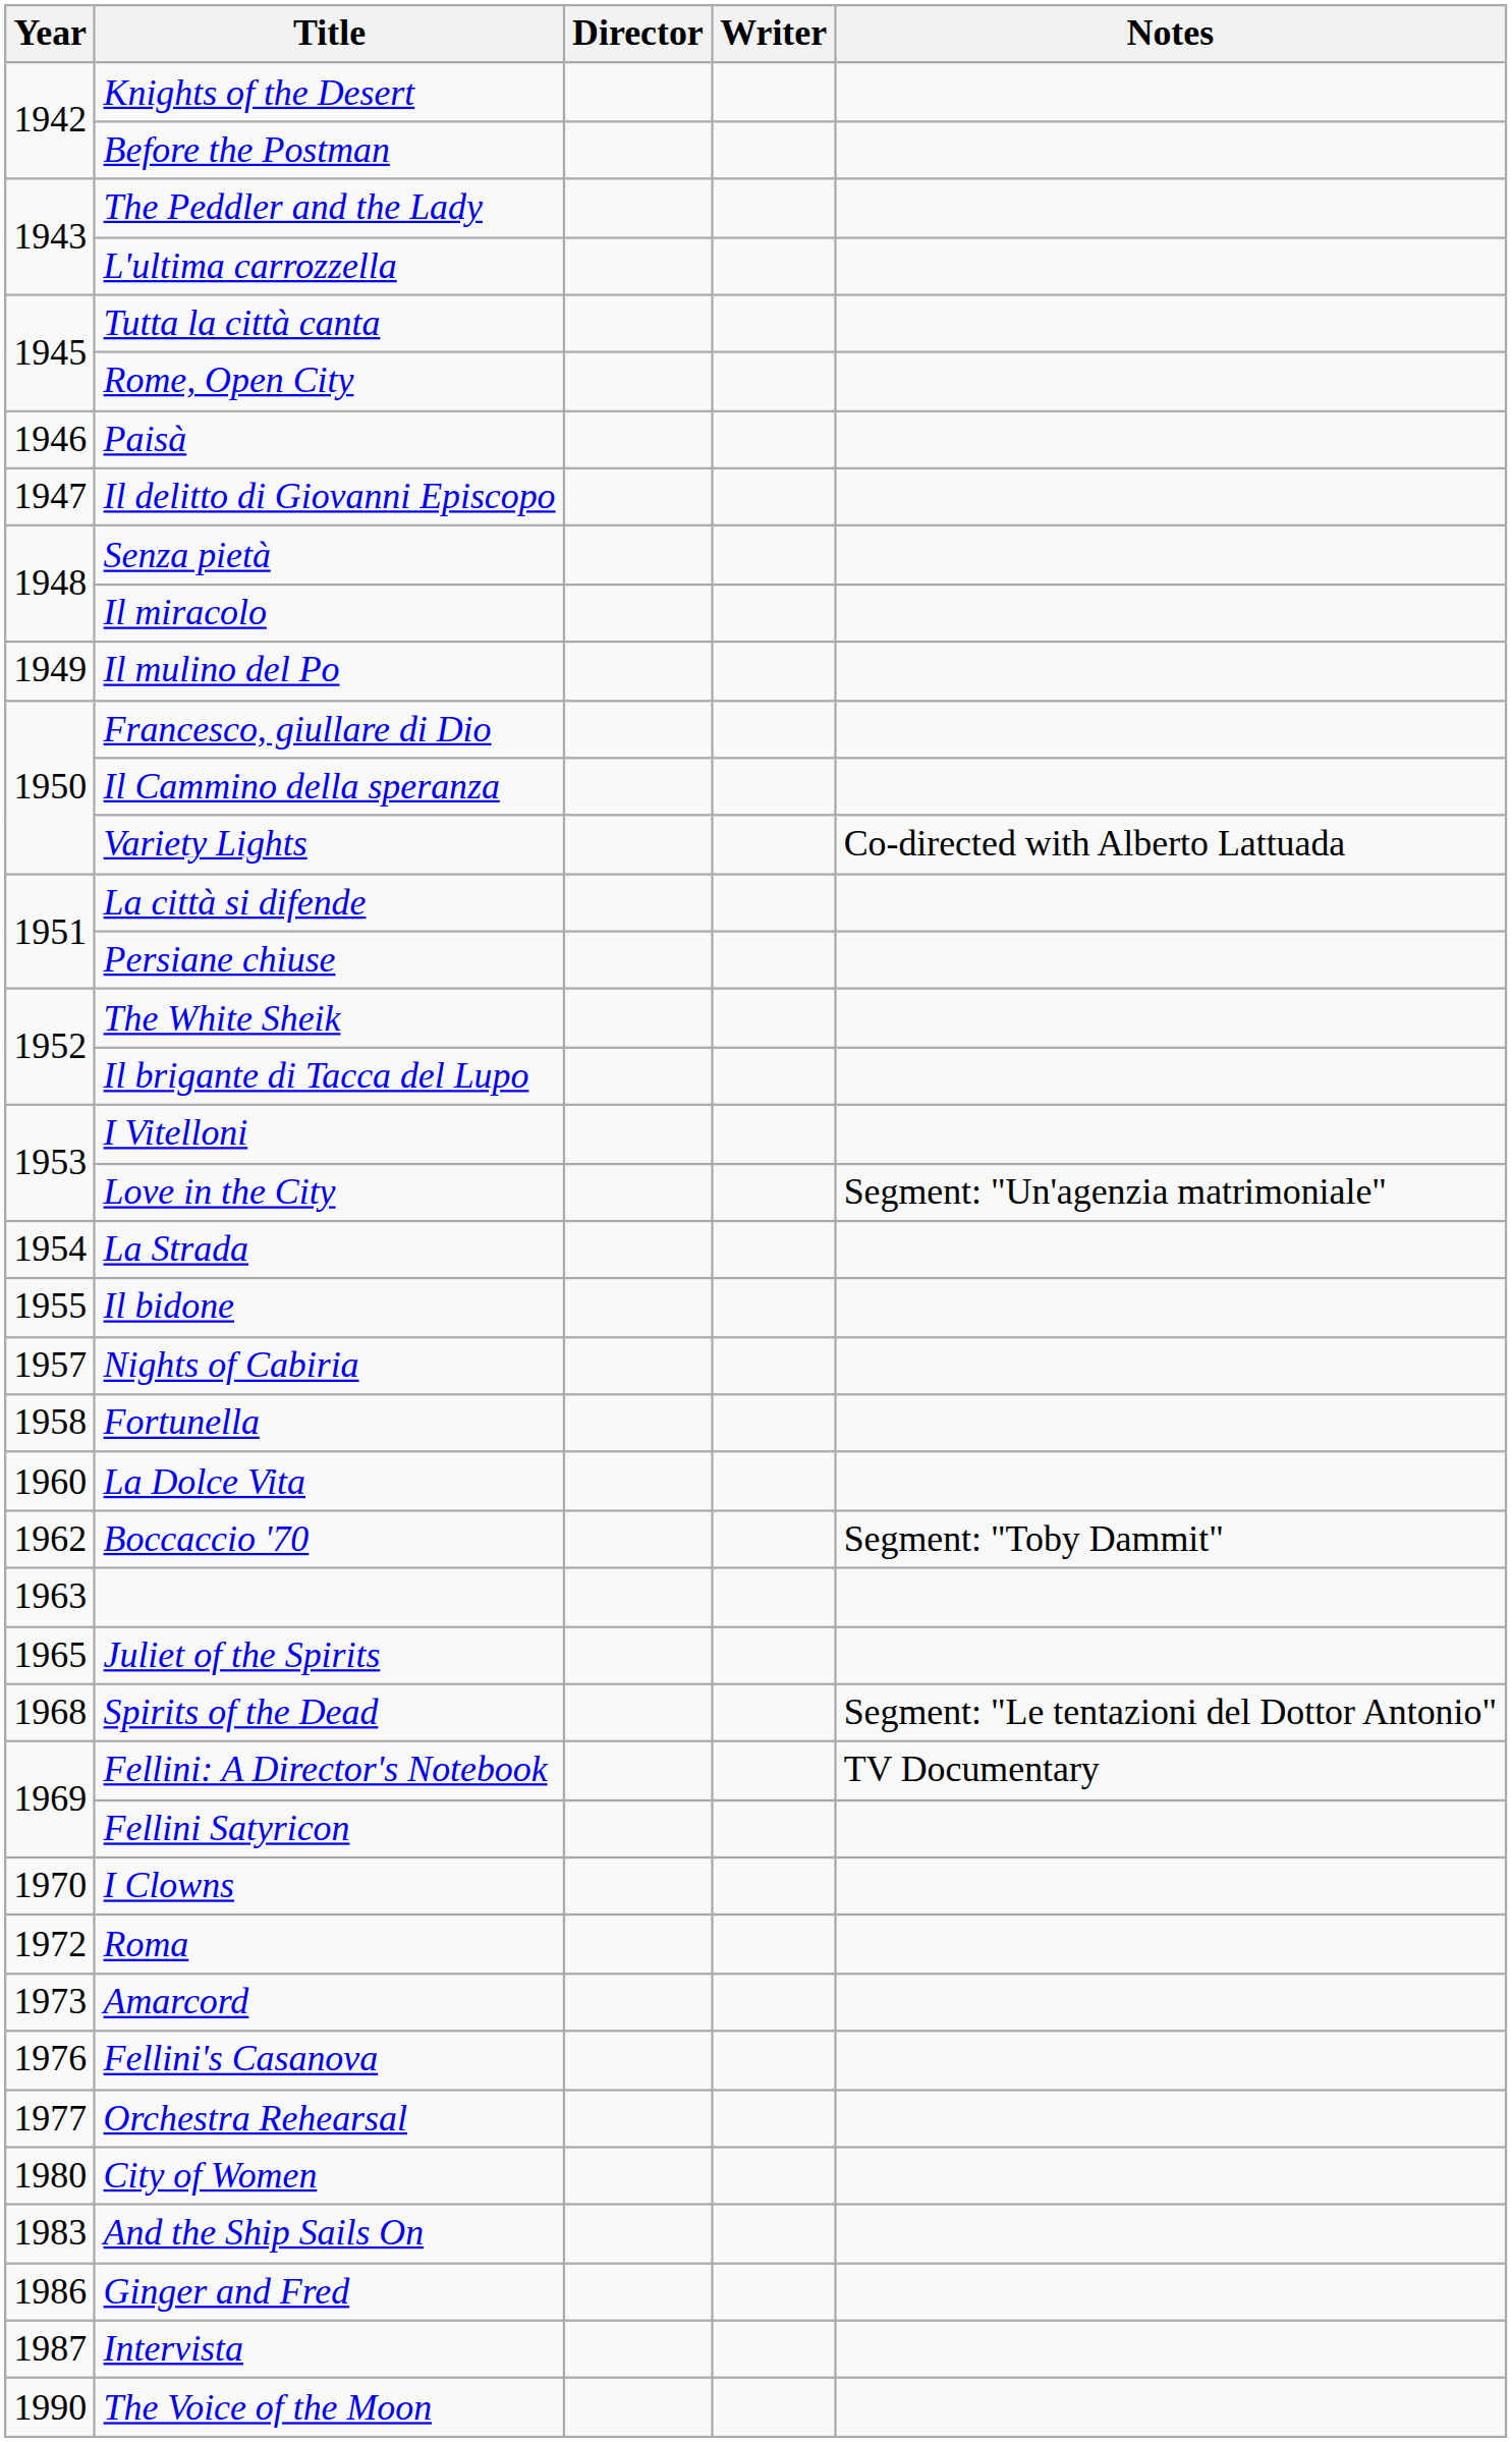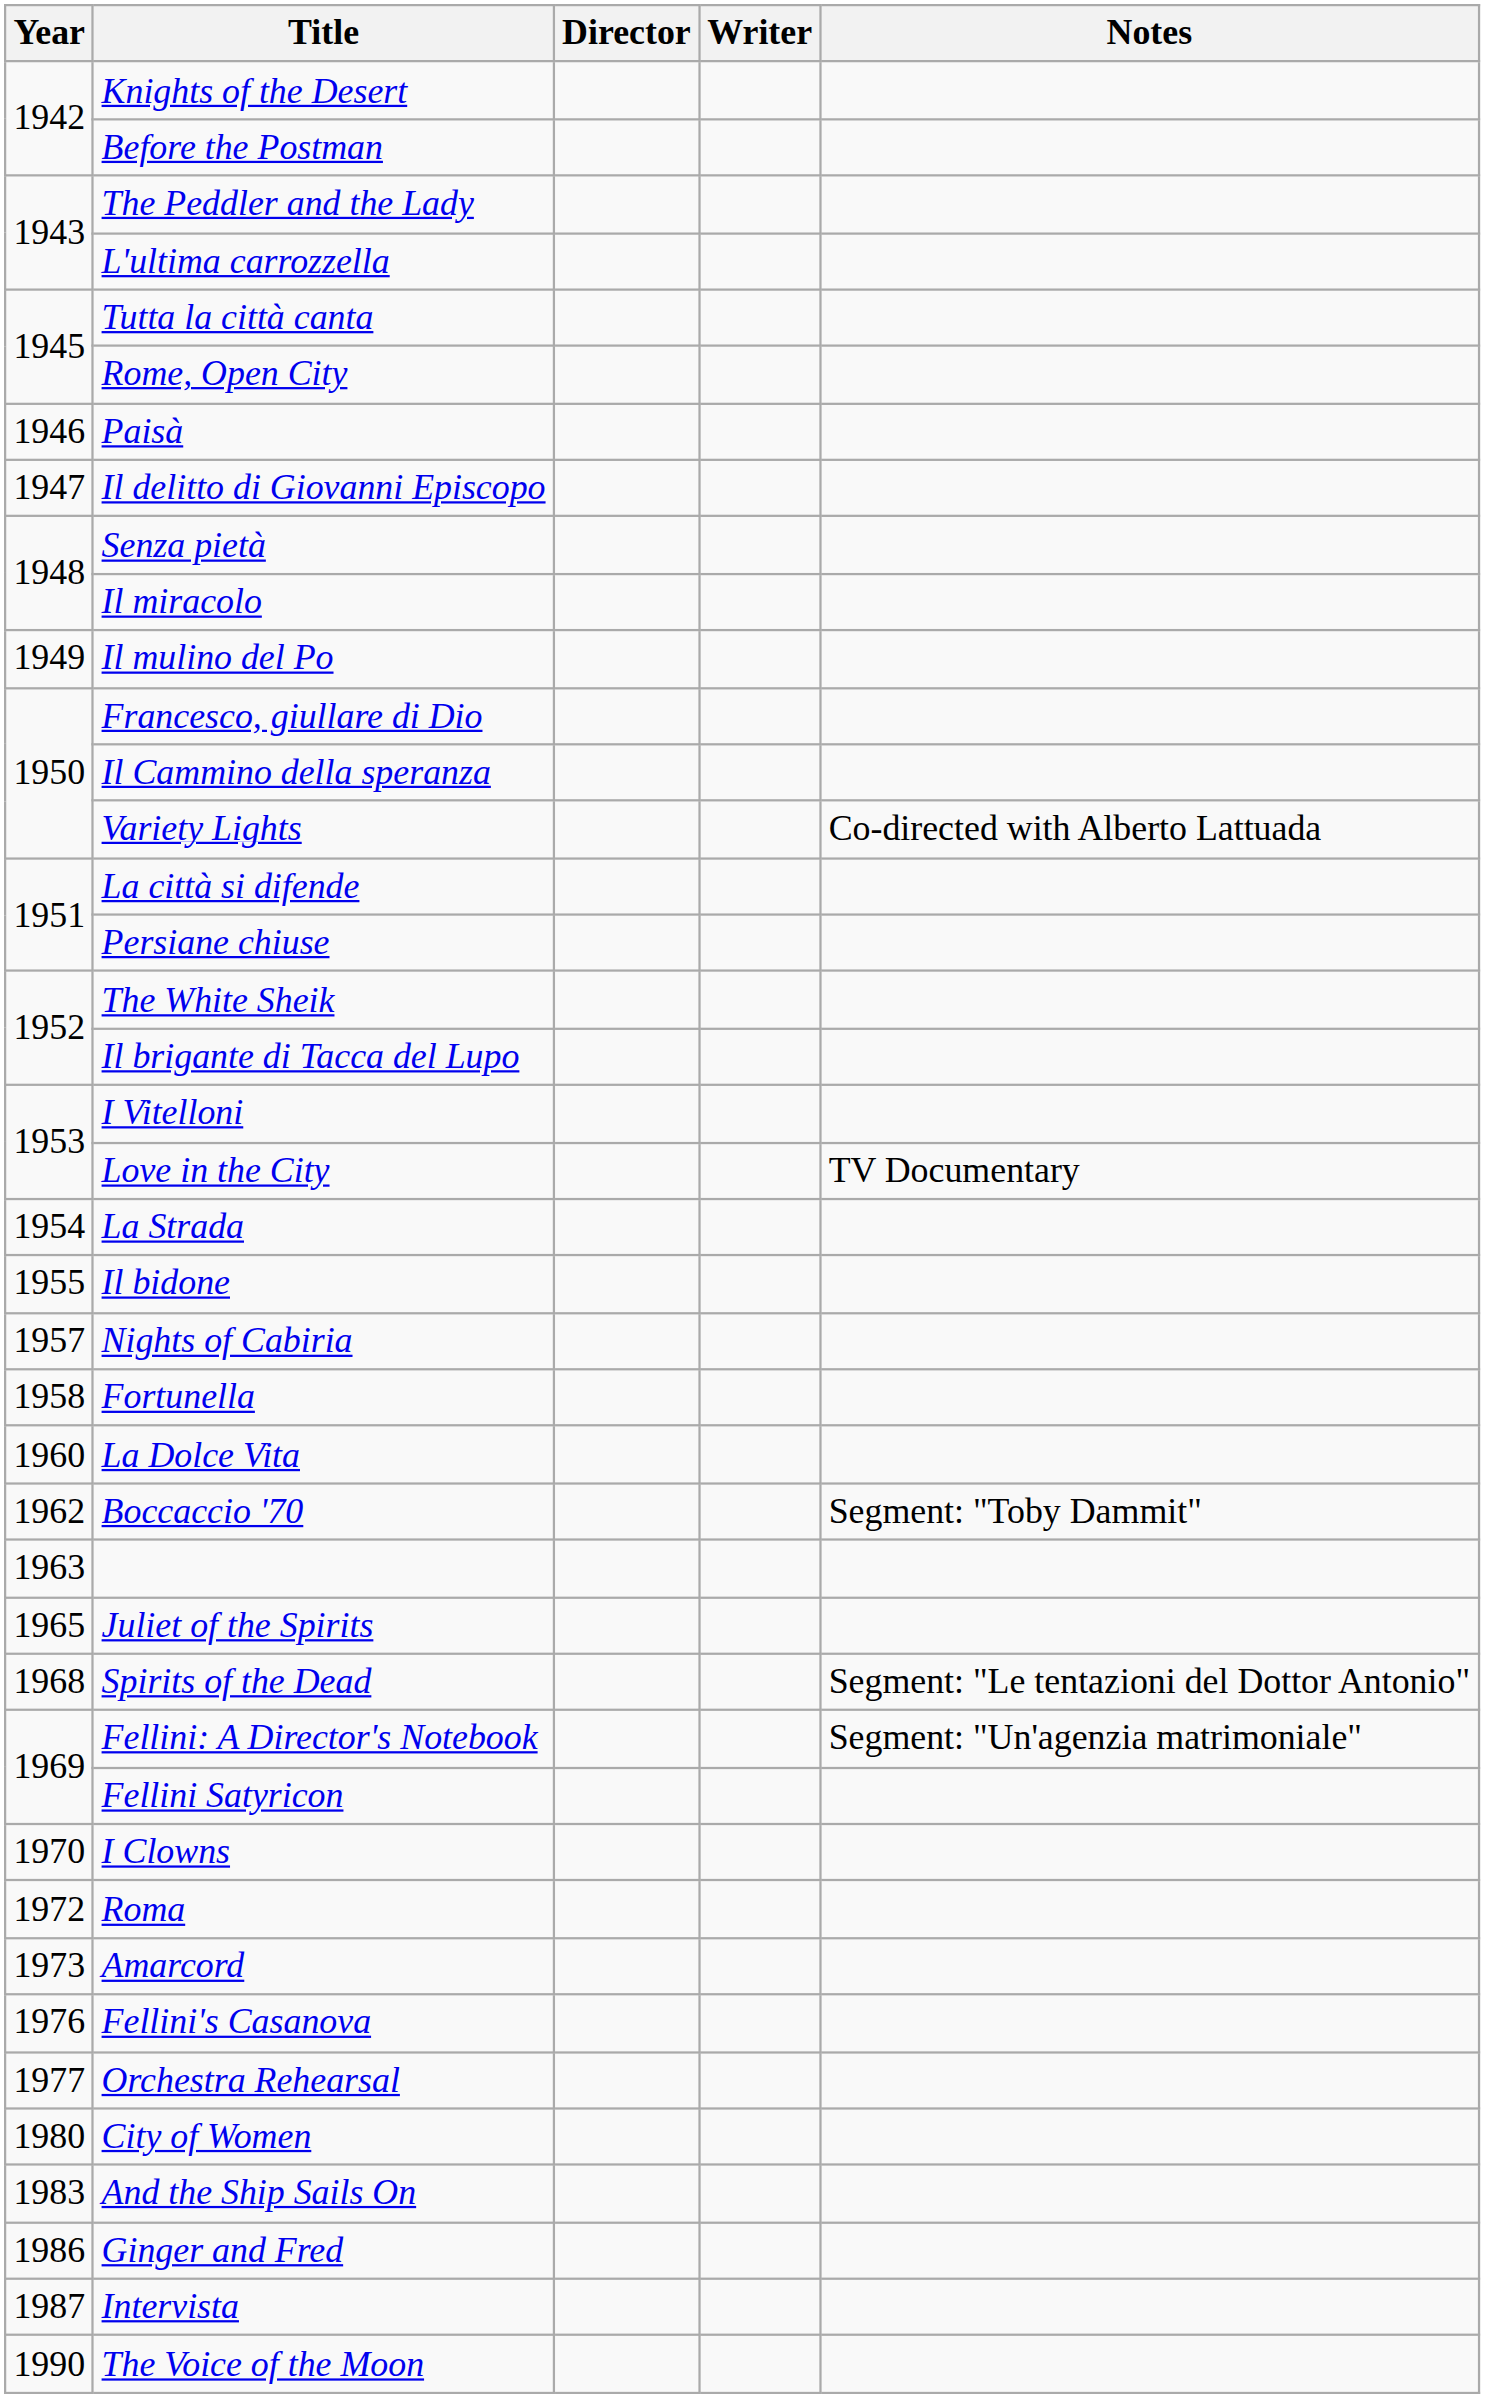Love in the City | Notes: Segment: "Un'agenzia matrimoniale" -> TV Documentary
Fellini: A Director's Notebook | Notes: TV Documentary -> Segment: "Un'agenzia matrimoniale"
